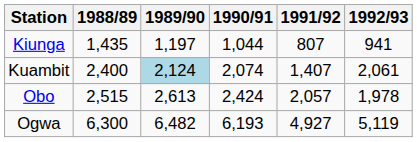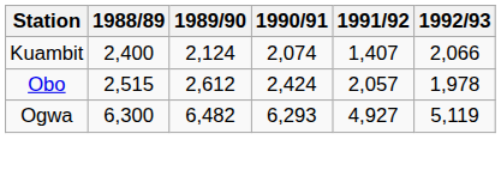- row: Kiunga | 1,435 | 1,197 | 1,044 | 807 | 941
Kuambit | 1989/90: lightblue background -> no background
Kuambit | 1992/93: 2,061 -> 2,066
Obo | 1989/90: 2,613 -> 2,612
Ogwa | 1990/91: 6,193 -> 6,293
